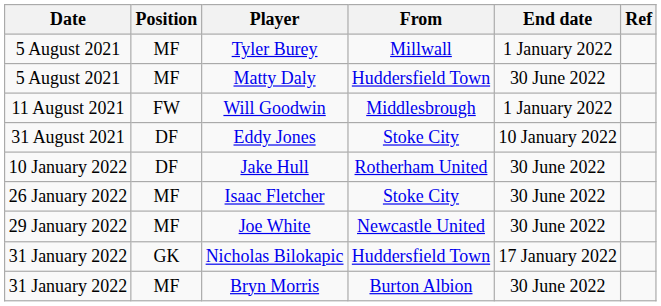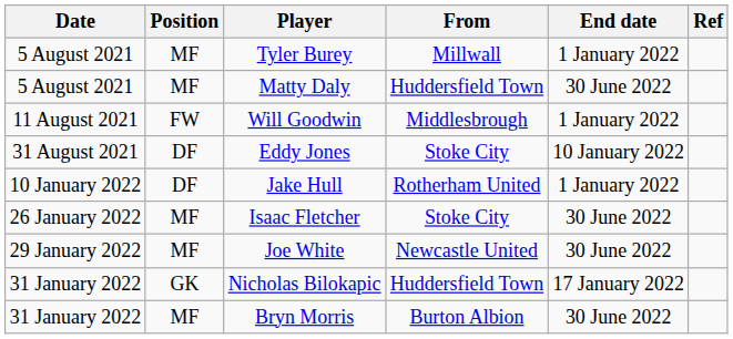Jake Hull | End date: 30 June 2022 -> 1 January 2022
